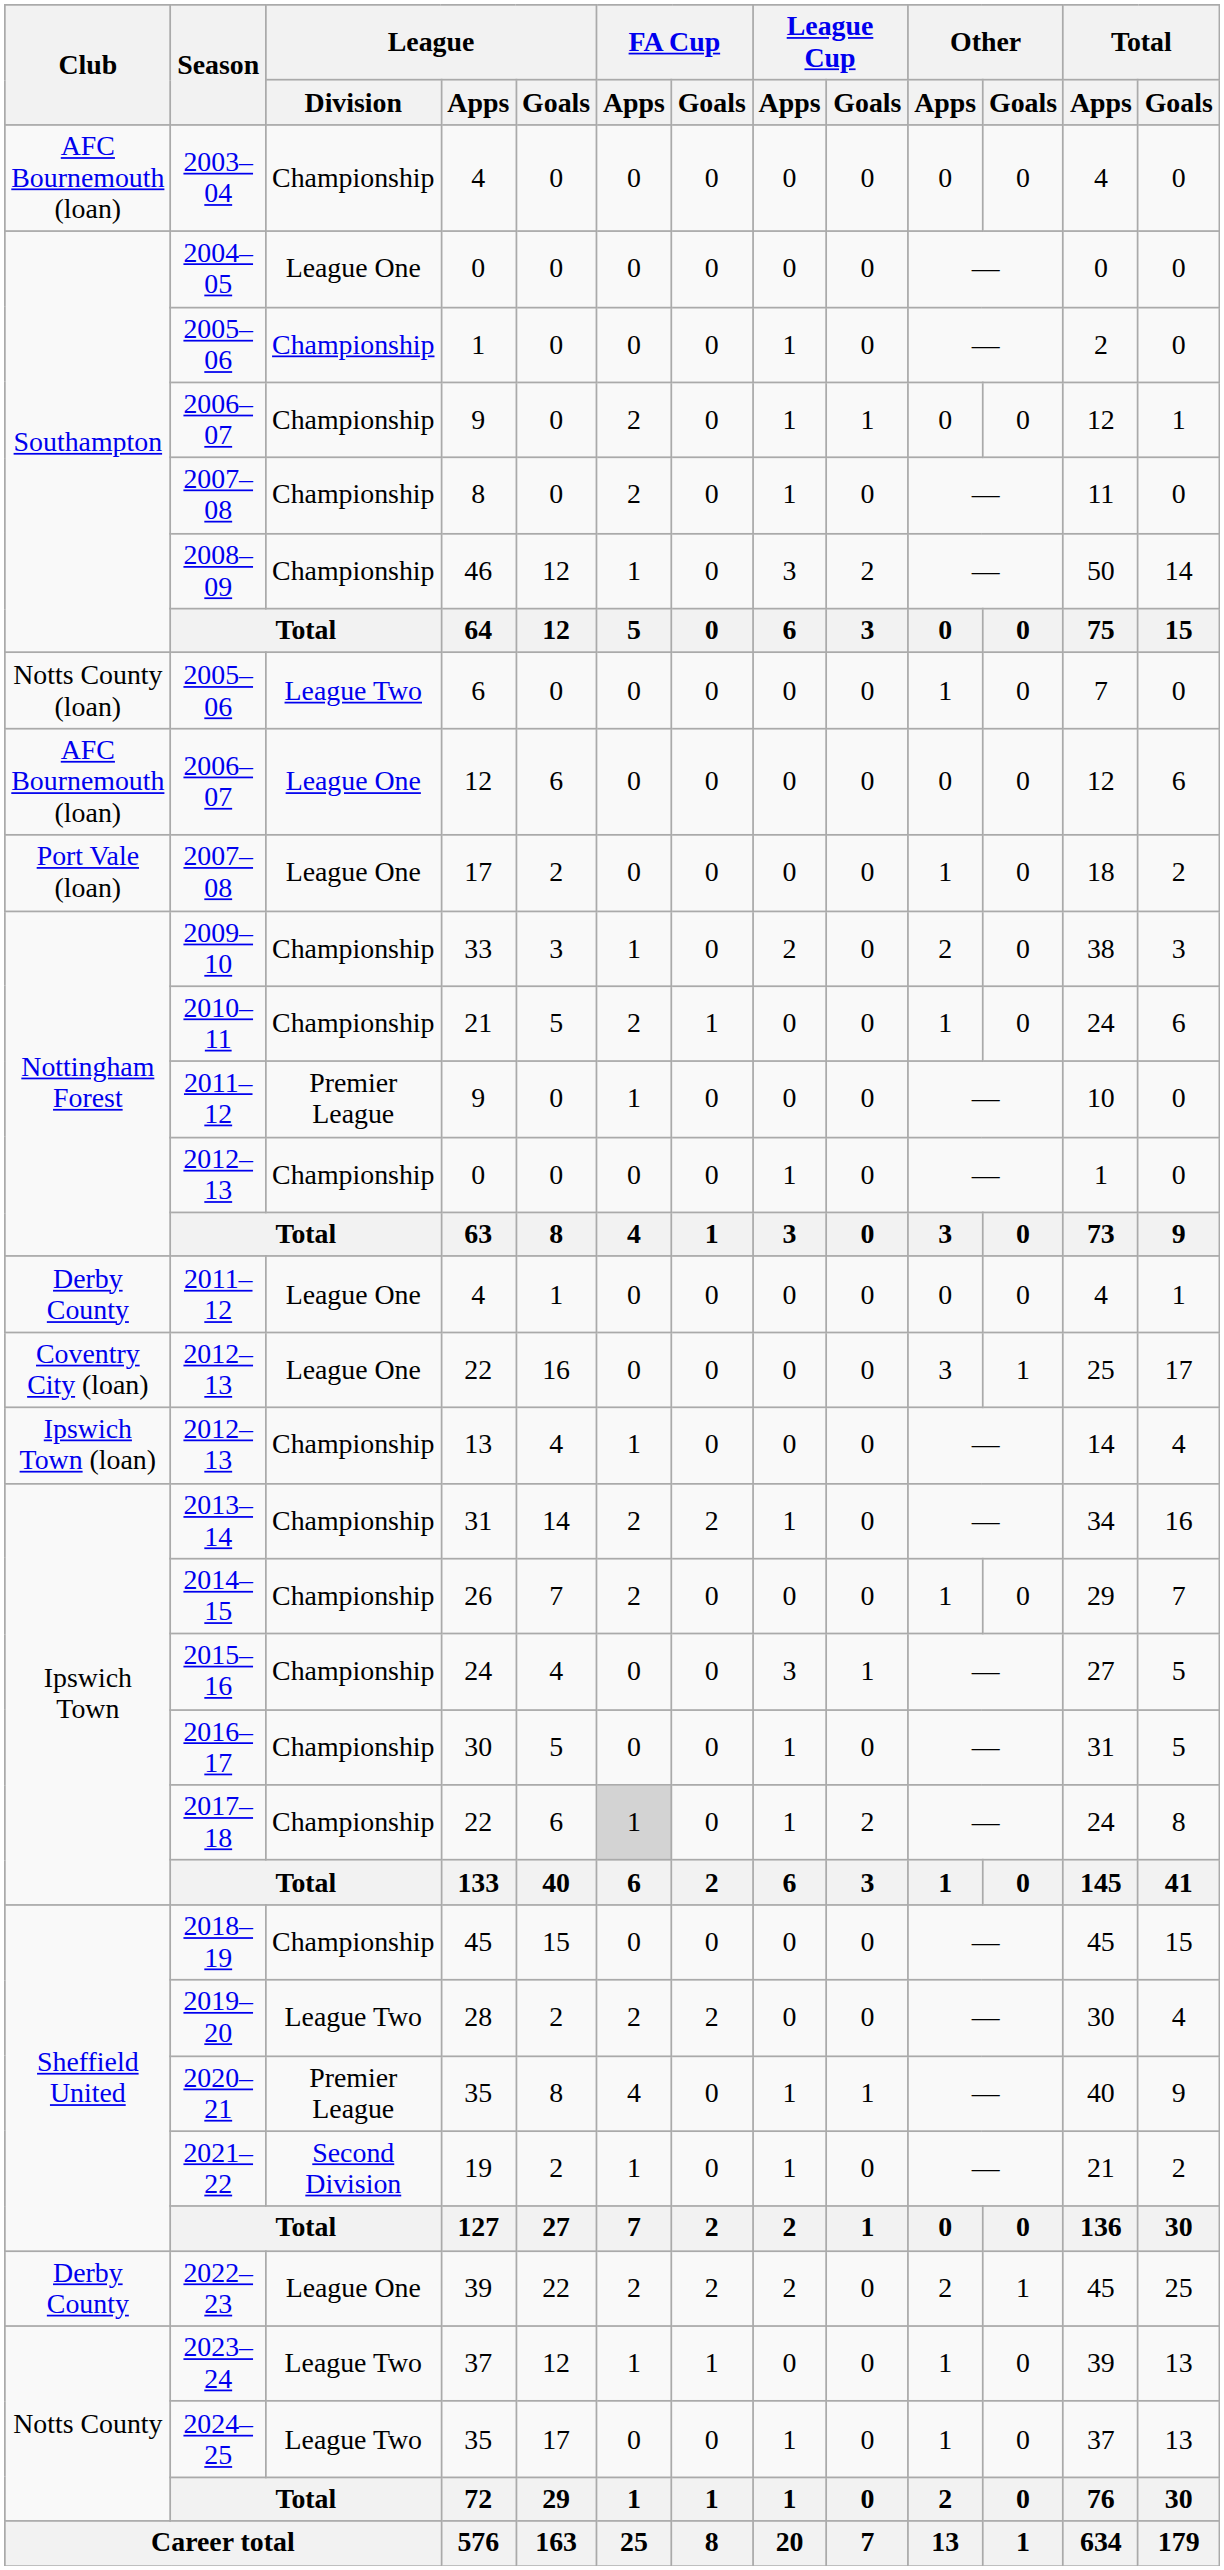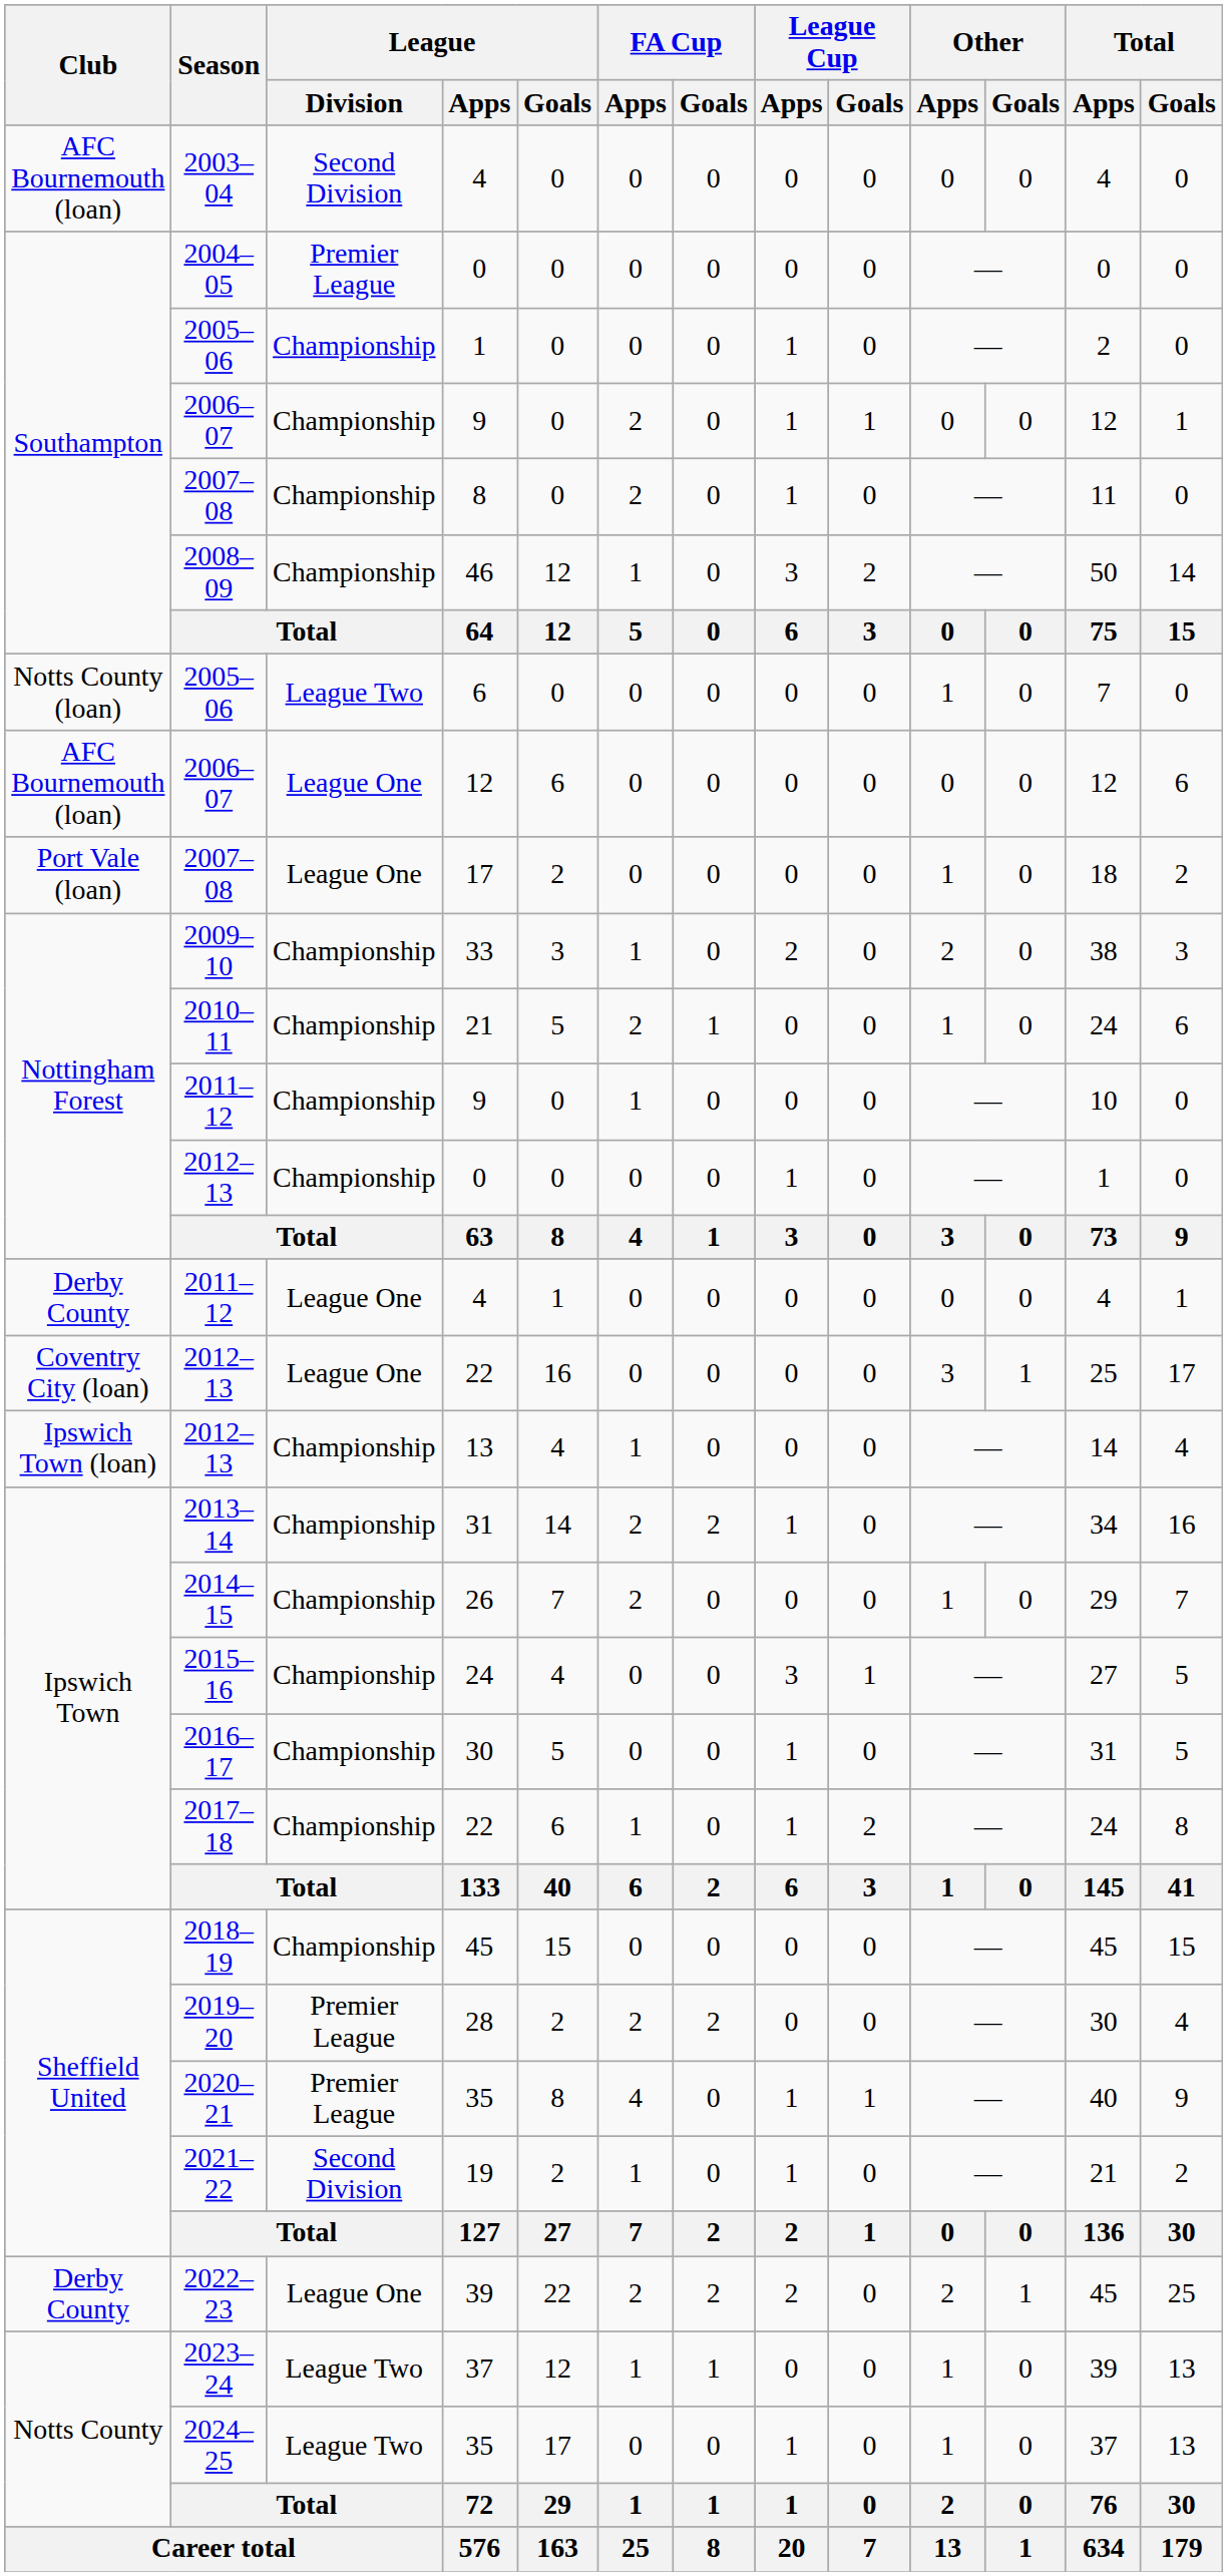2003–04 / 4 | League / Division: Championship -> Second Division
2004–05 / 0 | League / Division: League One -> Premier League
2011–12 / 9 | League / Division: Premier League -> Championship
2017–18 / 22 | FA Cup / Apps: lightgrey background -> no background
28 | League / Division: League Two -> Premier League
